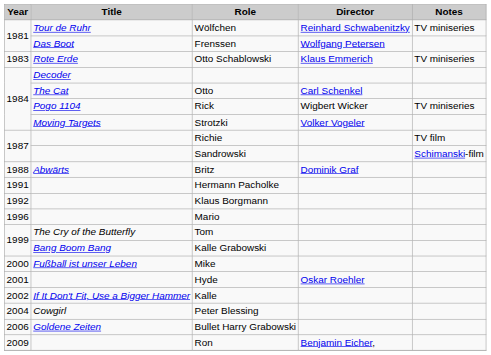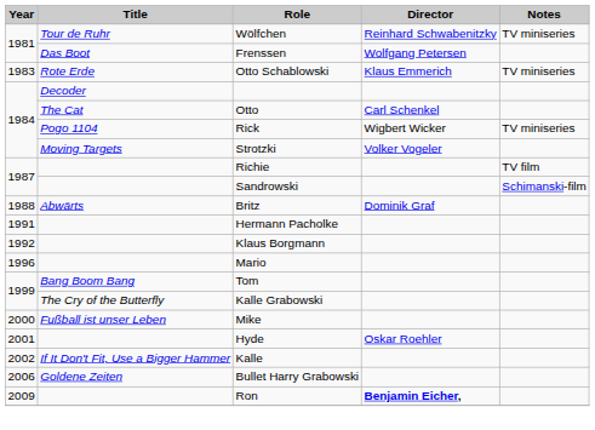Tom | Title: The Cry of the Butterfly -> Bang Boom Bang
Kalle Grabowski | Title: Bang Boom Bang -> The Cry of the Butterfly
- row: 2004 | Cowgirl | Peter Blessing
Ron | Director: normal -> bold
